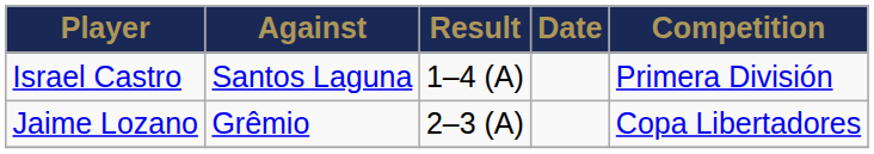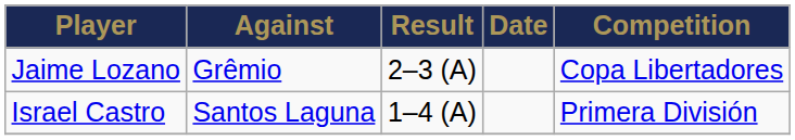rows swapped: Jaime Lozano <-> Israel Castro
